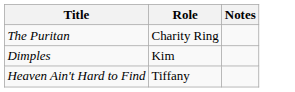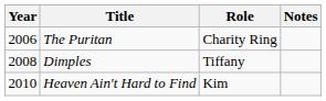+ column: Year | 2006 | 2008 | 2010
Dimples | Role: Kim -> Tiffany
Heaven Ain't Hard to Find | Role: Tiffany -> Kim
